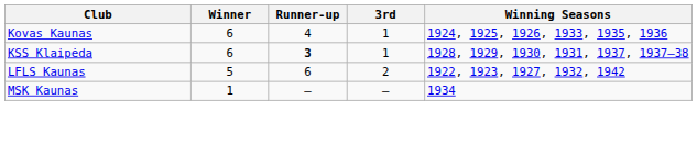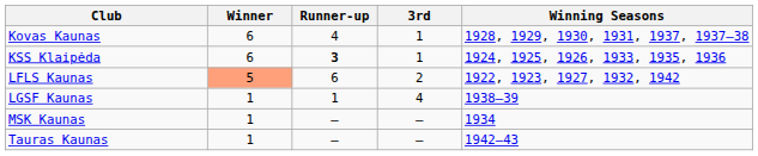Kovas Kaunas | Winning Seasons: 1924, 1925, 1926, 1933, 1935, 1936 -> 1928, 1929, 1930, 1931, 1937, 1937–38
KSS Klaipėda | Winning Seasons: 1928, 1929, 1930, 1931, 1937, 1937–38 -> 1924, 1925, 1926, 1933, 1935, 1936
LFLS Kaunas | Winner: no background -> lightsalmon background
+ row: LGSF Kaunas | 1 | 1 | 4 | 1938–39
+ row: Tauras Kaunas | 1 | – | – | 1942–43
